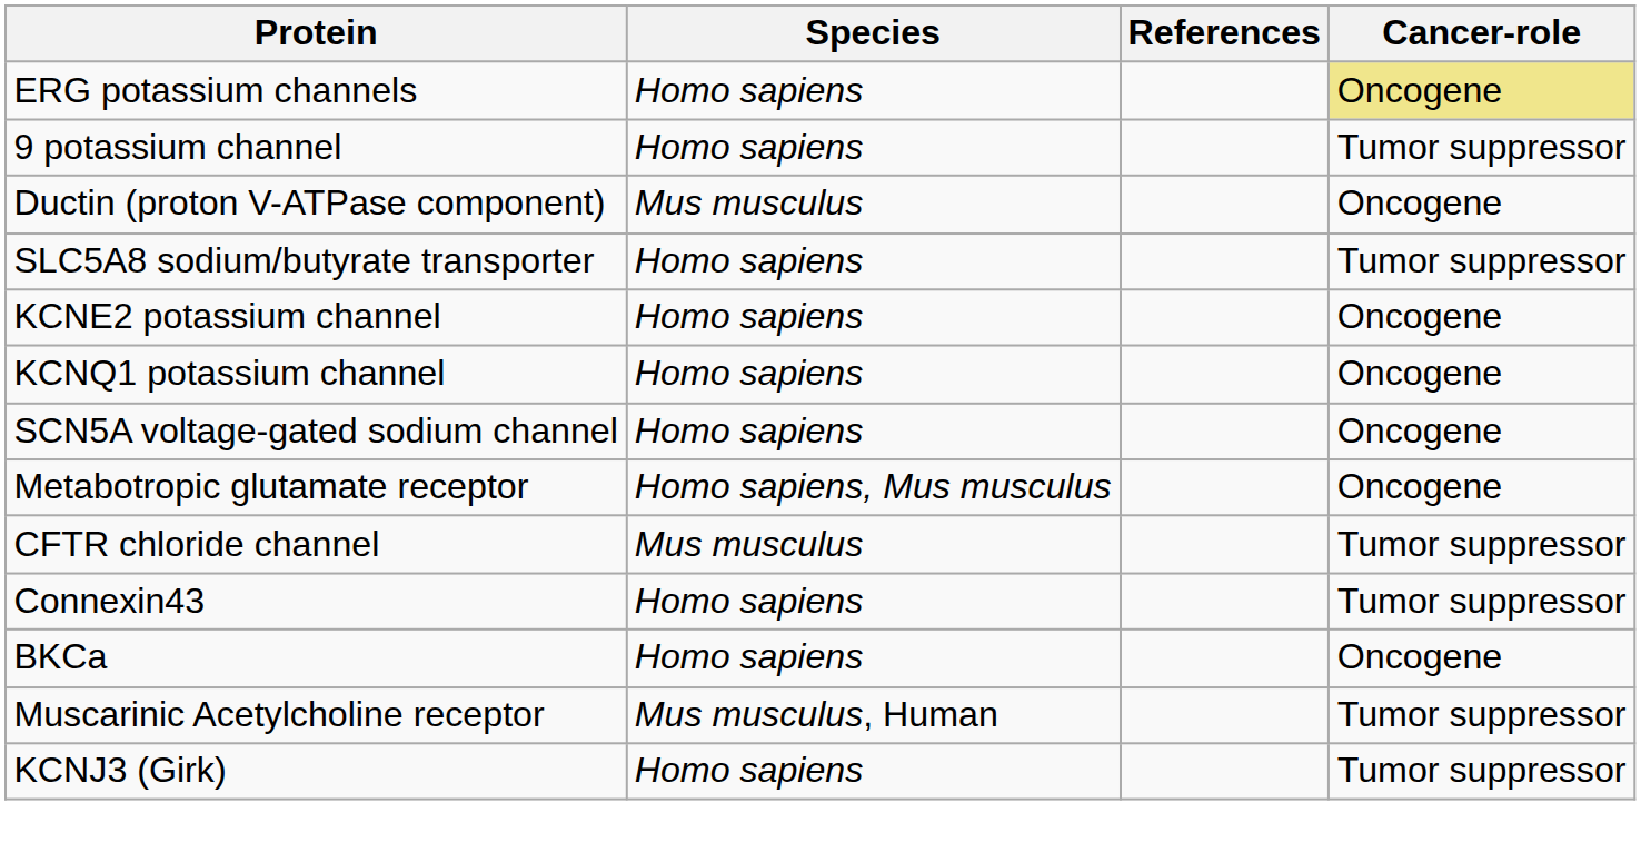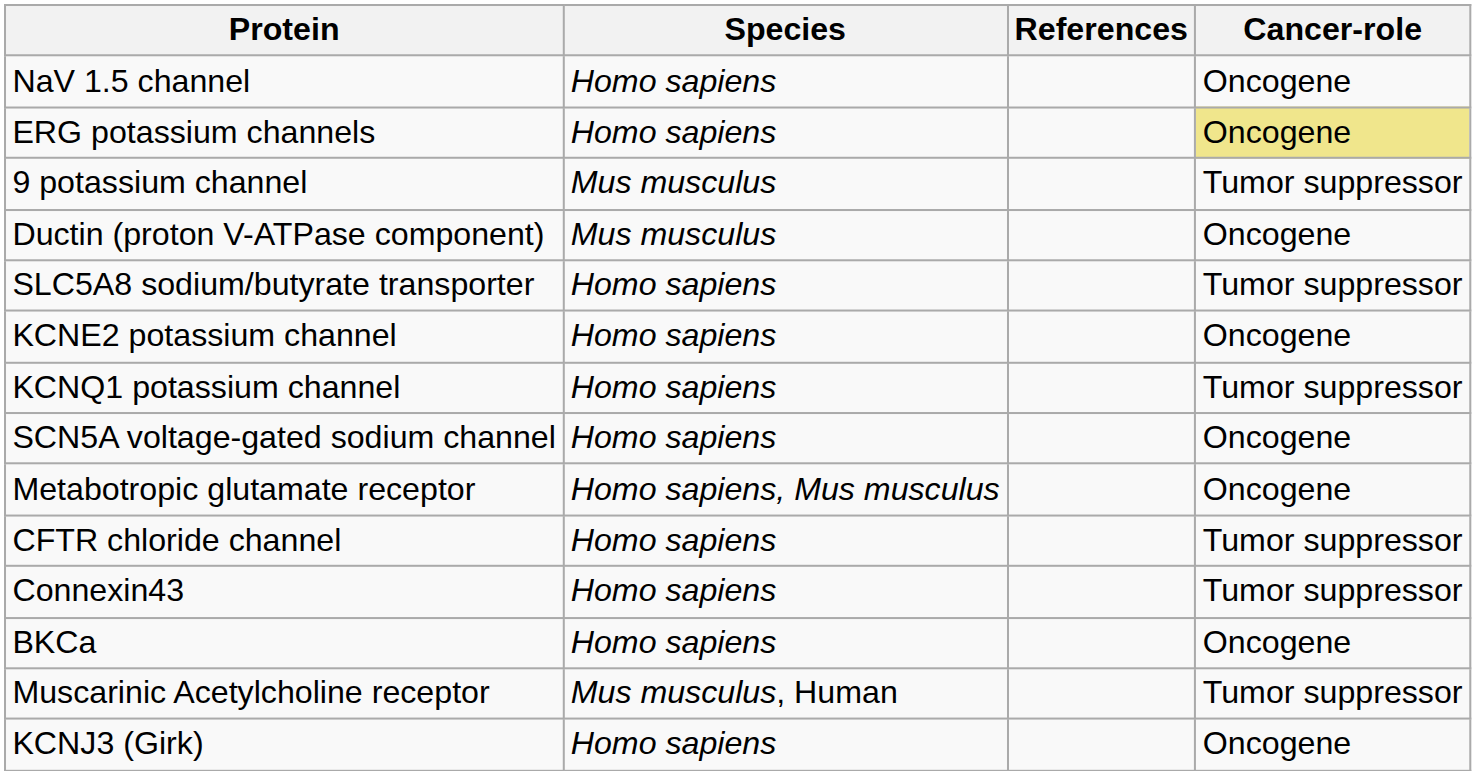+ row: NaV 1.5 channel | Homo sapiens | Oncogene
9 potassium channel | Species: Homo sapiens -> Mus musculus
KCNQ1 potassium channel | Cancer-role: Oncogene -> Tumor suppressor
CFTR chloride channel | Species: Mus musculus -> Homo sapiens
KCNJ3 (Girk) | Cancer-role: Tumor suppressor -> Oncogene
